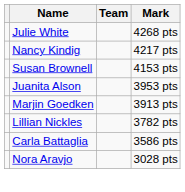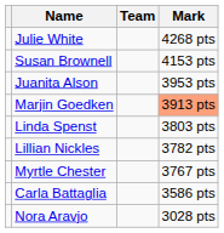- row: Nancy Kindig | 4217 pts
Marjin Goedken | Mark: no background -> lightsalmon background
+ row: Linda Spenst | 3803 pts
+ row: Myrtle Chester | 3767 pts
